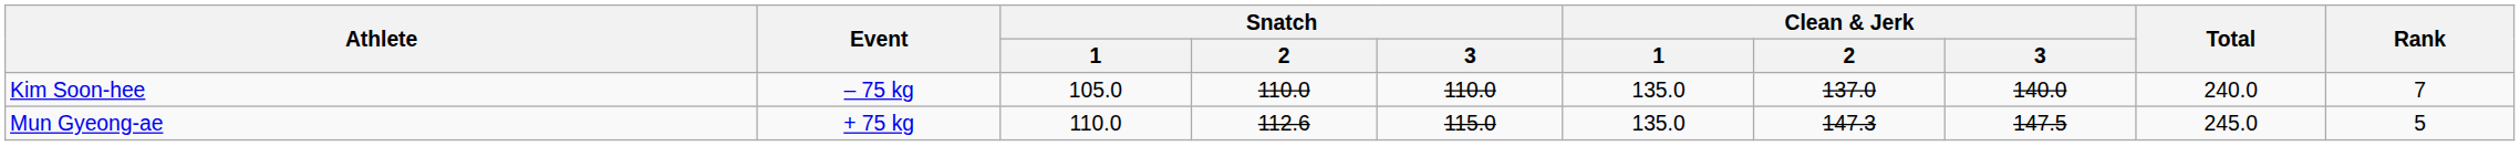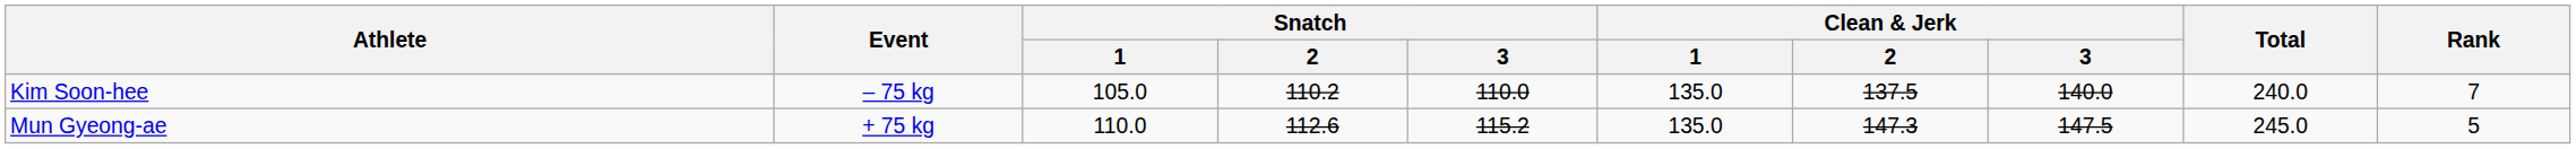Kim Soon-hee | Snatch / 2: 110.0 -> 110.2
Kim Soon-hee | Clean & Jerk / 2: 137.0 -> 137.5
Mun Gyeong-ae | Snatch / 3: 115.0 -> 115.2
